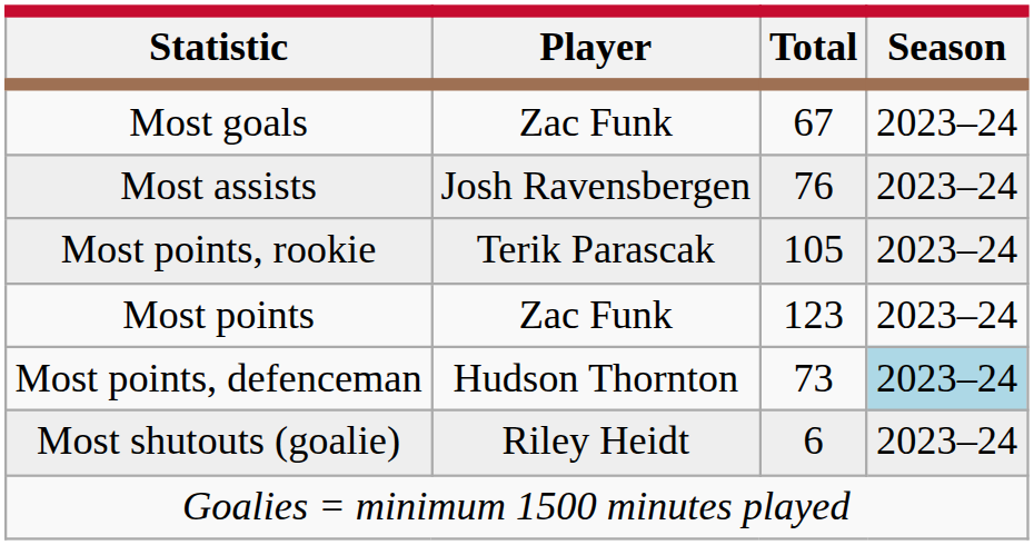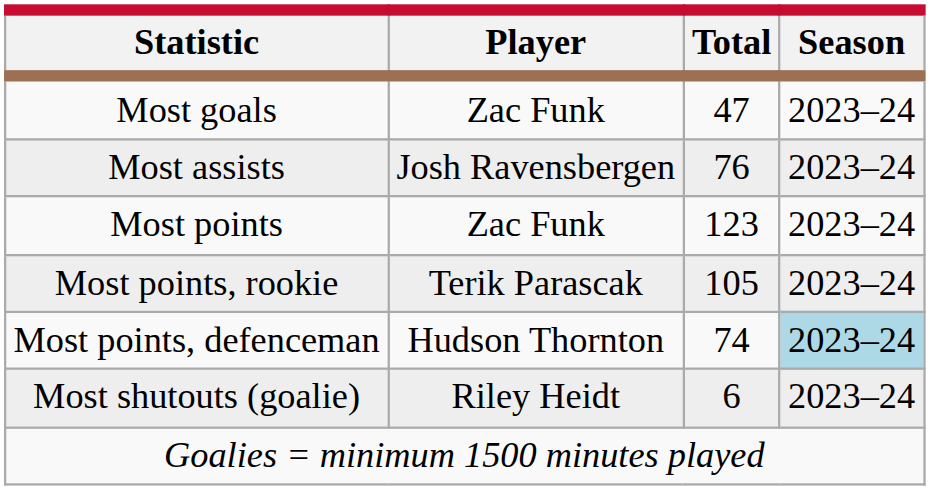Most goals | Total: 67 -> 47
rows swapped: Most points <-> Most points, rookie
Most points, defenceman | Total: 73 -> 74
